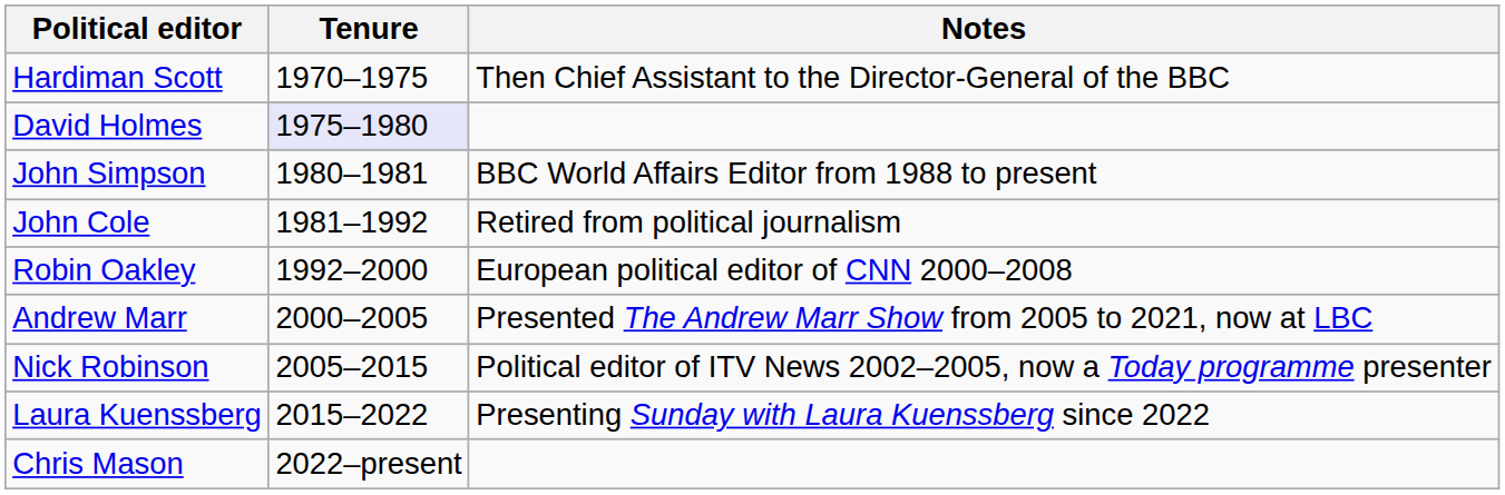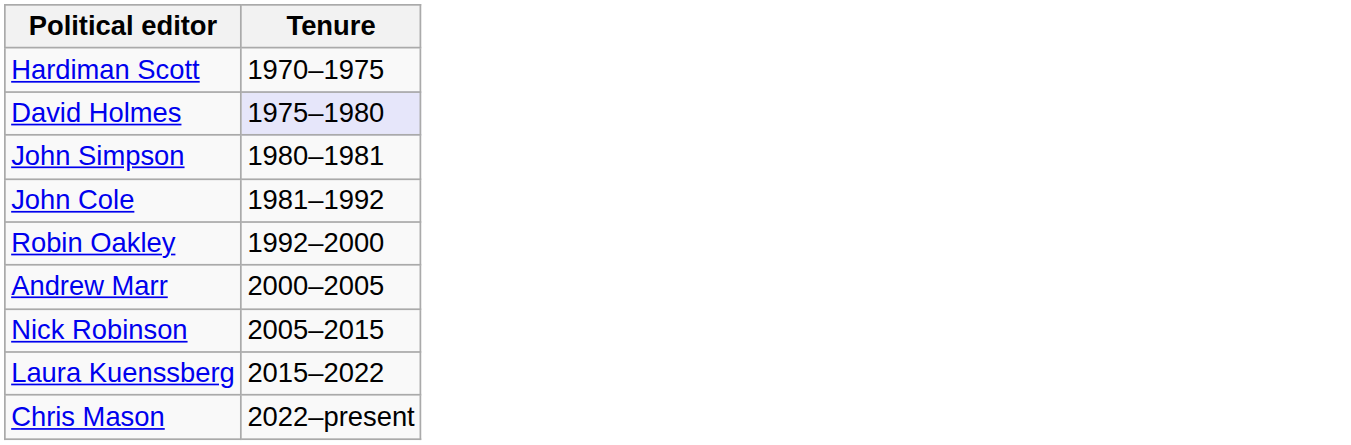- column: Notes | Then Chief Assistant to the Director-General of the BBC | BBC World Affairs Editor from 1988 to present | Retired from political journalism | European political editor of CNN 2000–2008 | Presented The Andrew Marr Show from 2005 to 2021, now at LBC | Political editor of ITV News 2002–2005, now a Today programme presenter | Presenting Sunday with Laura Kuenssberg since 2022
